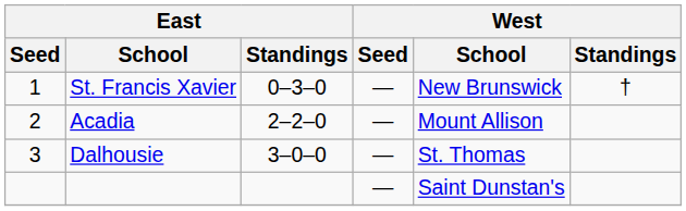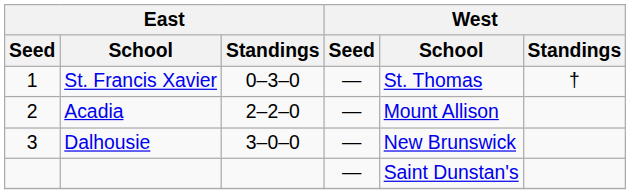St. Francis Xavier | West / School: New Brunswick -> St. Thomas
Dalhousie | West / School: St. Thomas -> New Brunswick
